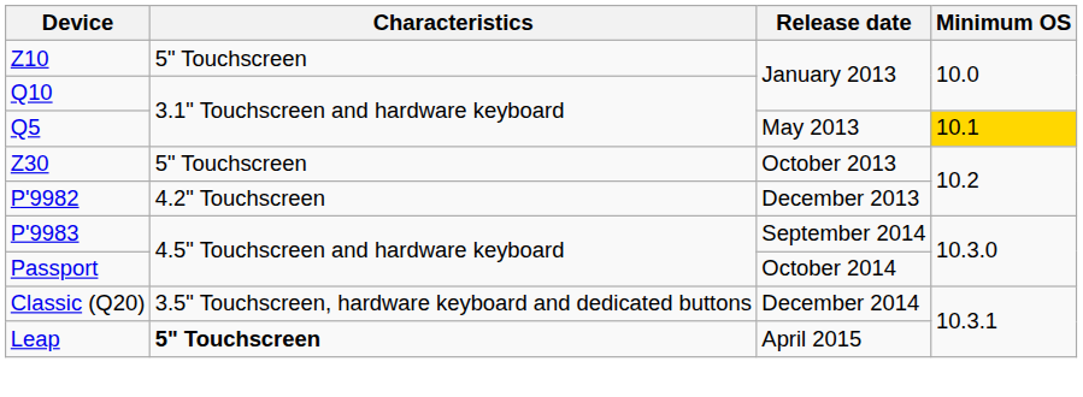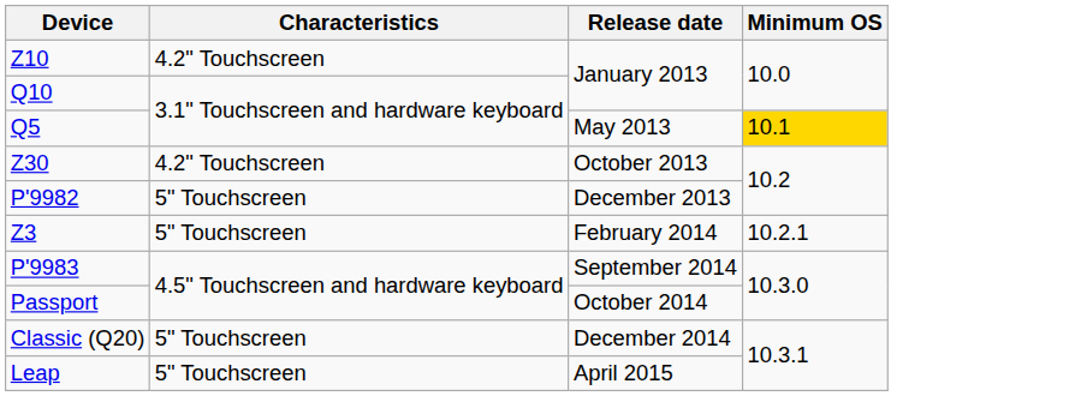Z10 / January 2013 | Characteristics: 5" Touchscreen -> 4.2" Touchscreen
October 2013 | Characteristics: 5" Touchscreen -> 4.2" Touchscreen
December 2013 | Characteristics: 4.2" Touchscreen -> 5" Touchscreen
+ row: Z3 | 5" Touchscreen | February 2014 | 10.2.1
December 2014 | Characteristics: 3.5" Touchscreen, hardware keyboard and dedicated buttons -> 5" Touchscreen
April 2015 | Characteristics: bold -> normal
